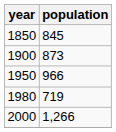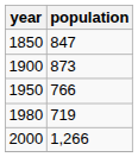1850 | population: 845 -> 847
1950 | population: 966 -> 766
